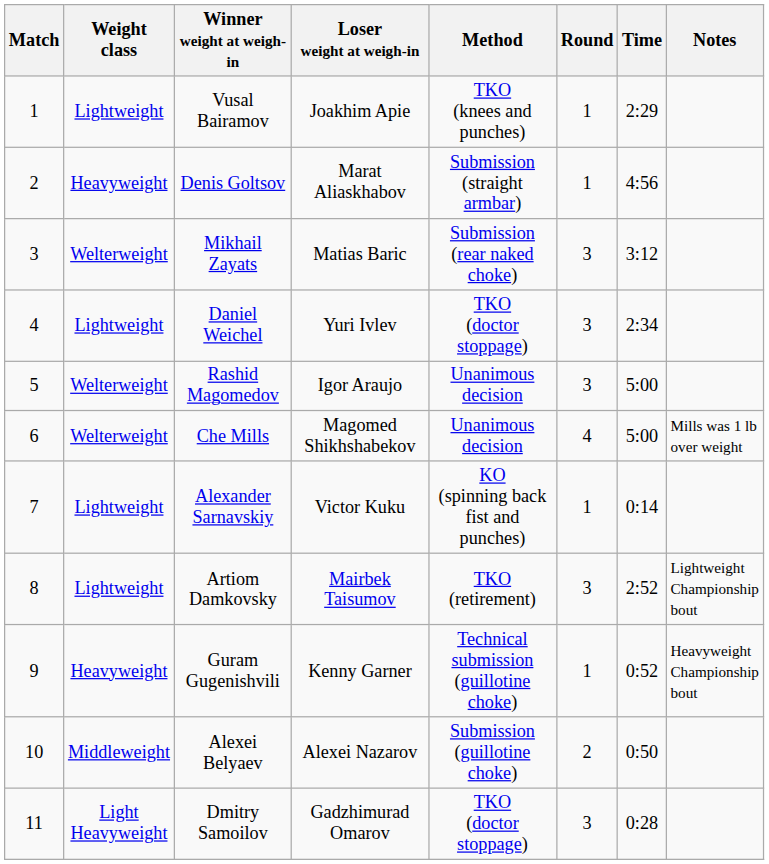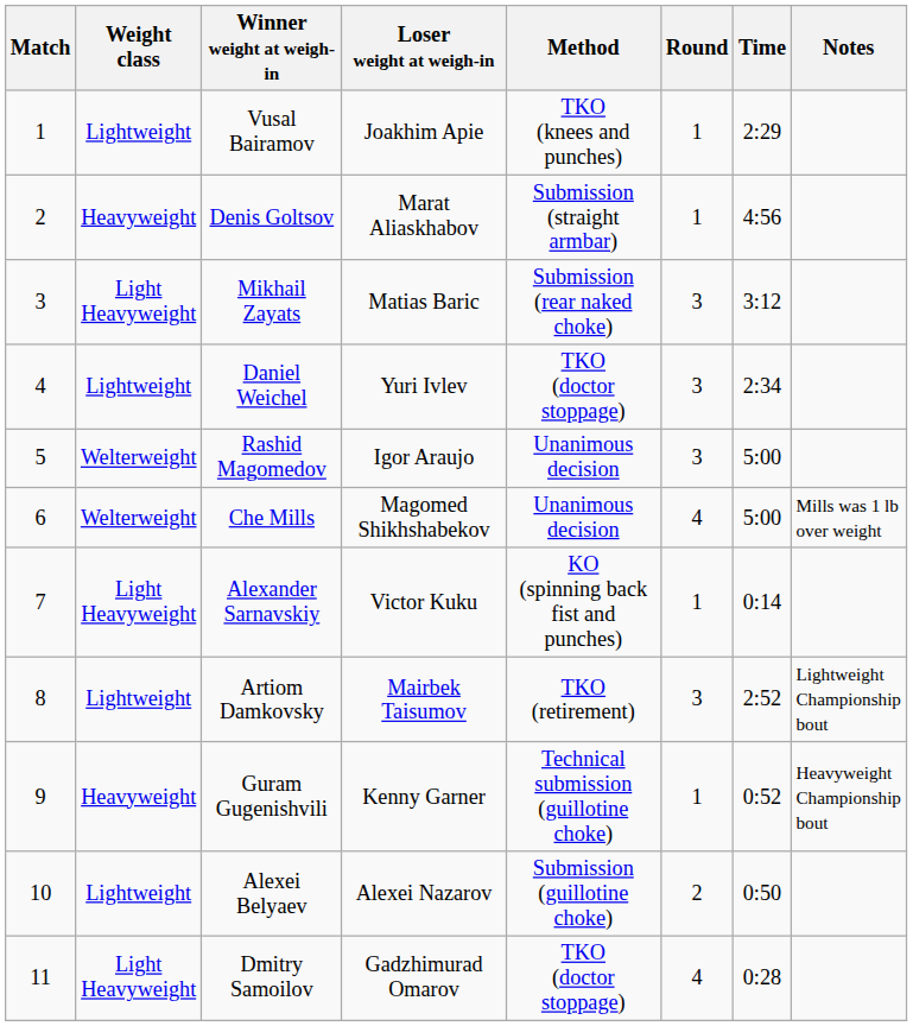Mikhail Zayats | Weight class: Welterweight -> Light Heavyweight
Alexander Sarnavskiy | Weight class: Lightweight -> Light Heavyweight
Alexei Belyaev | Weight class: Middleweight -> Lightweight
Dmitry Samoilov | Round: 3 -> 4
